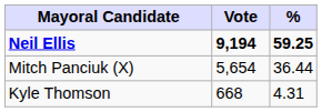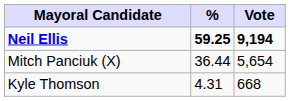columns swapped: Vote <-> %
